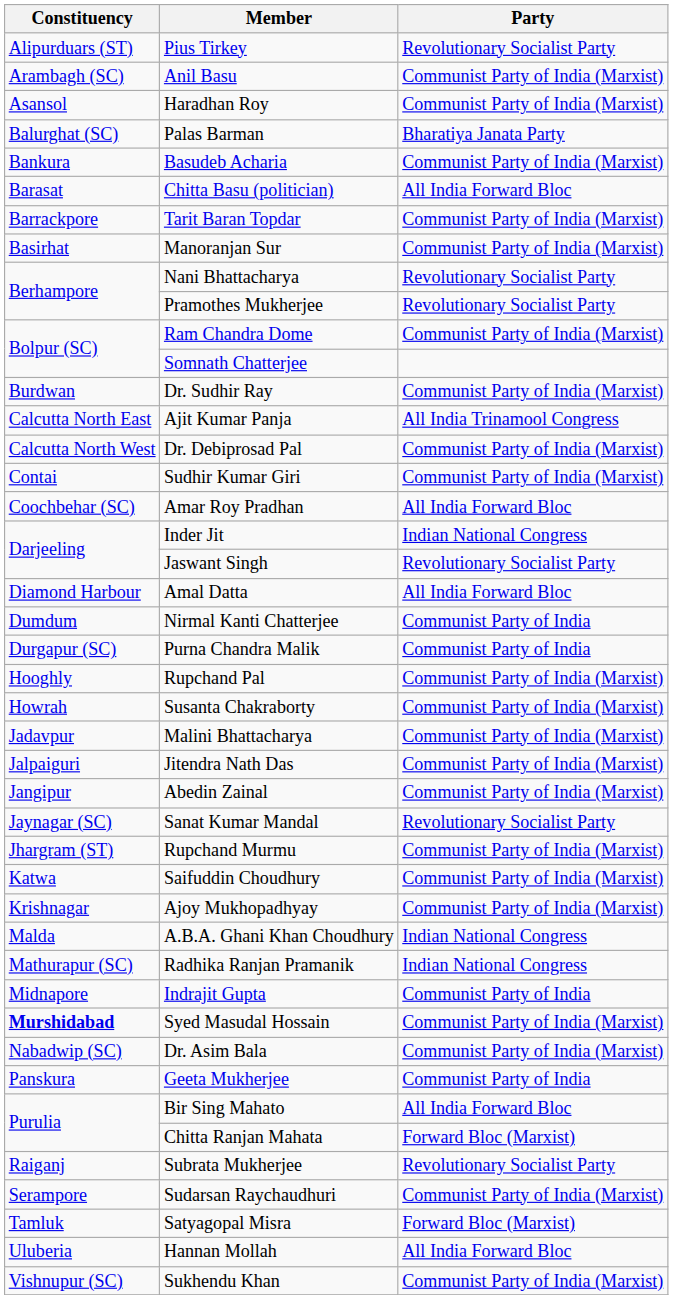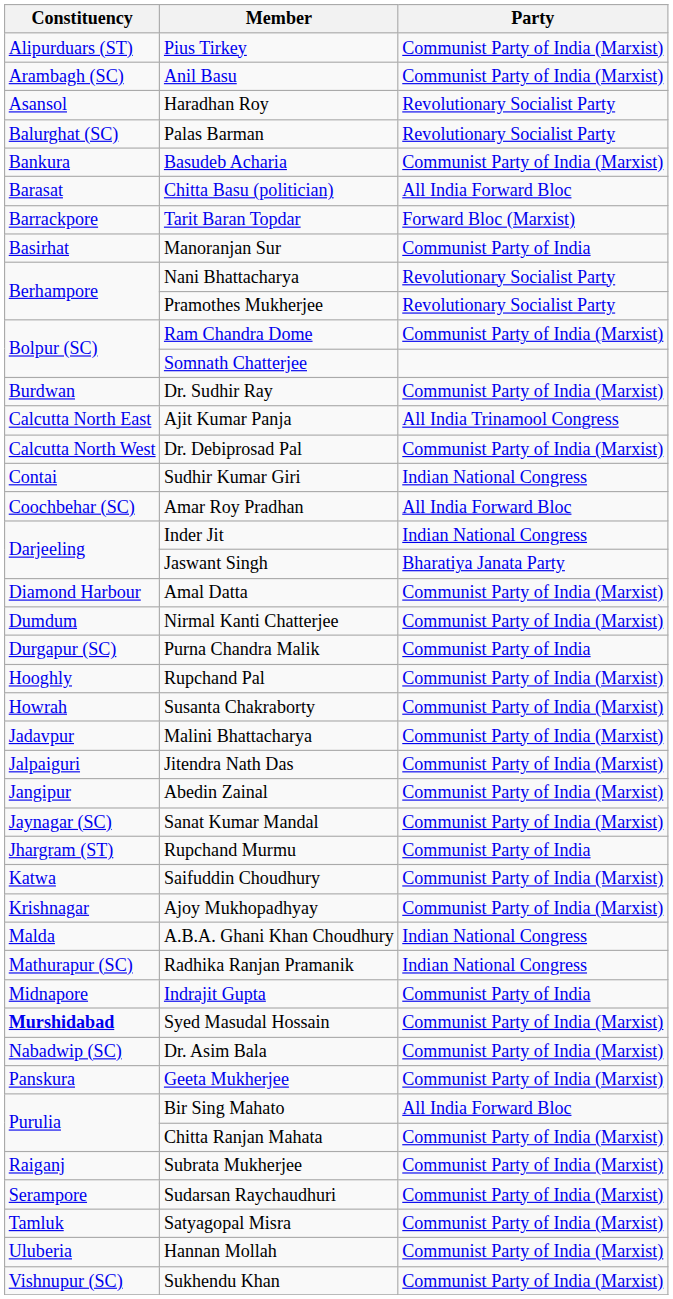Pius Tirkey | Party: Revolutionary Socialist Party -> Communist Party of India (Marxist)
Haradhan Roy | Party: Communist Party of India (Marxist) -> Revolutionary Socialist Party
Palas Barman | Party: Bharatiya Janata Party -> Revolutionary Socialist Party
Tarit Baran Topdar | Party: Communist Party of India (Marxist) -> Forward Bloc (Marxist)
Manoranjan Sur | Party: Communist Party of India (Marxist) -> Communist Party of India
Sudhir Kumar Giri | Party: Communist Party of India (Marxist) -> Indian National Congress
Jaswant Singh | Party: Revolutionary Socialist Party -> Bharatiya Janata Party
Amal Datta | Party: All India Forward Bloc -> Communist Party of India (Marxist)
Nirmal Kanti Chatterjee | Party: Communist Party of India -> Communist Party of India (Marxist)
Sanat Kumar Mandal | Party: Revolutionary Socialist Party -> Communist Party of India (Marxist)
Rupchand Murmu | Party: Communist Party of India (Marxist) -> Communist Party of India
Geeta Mukherjee | Party: Communist Party of India -> Communist Party of India (Marxist)
Chitta Ranjan Mahata | Party: Forward Bloc (Marxist) -> Communist Party of India (Marxist)
Subrata Mukherjee | Party: Revolutionary Socialist Party -> Communist Party of India (Marxist)
Satyagopal Misra | Party: Forward Bloc (Marxist) -> Communist Party of India (Marxist)
Hannan Mollah | Party: All India Forward Bloc -> Communist Party of India (Marxist)
